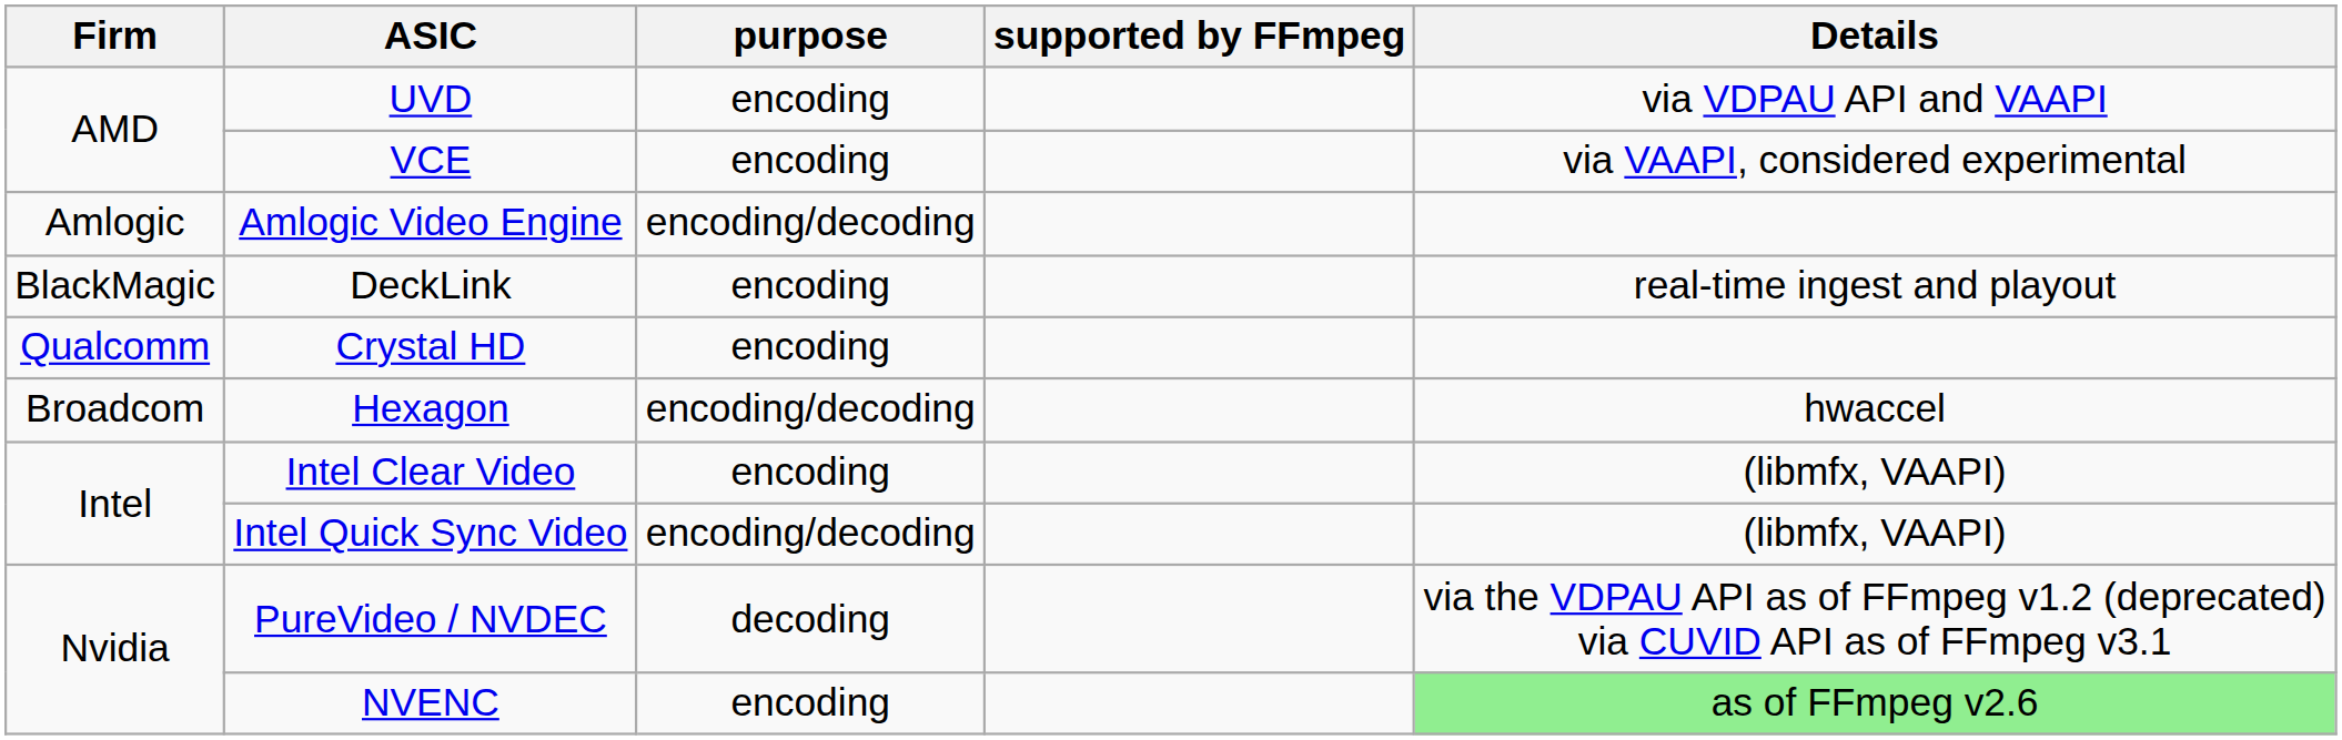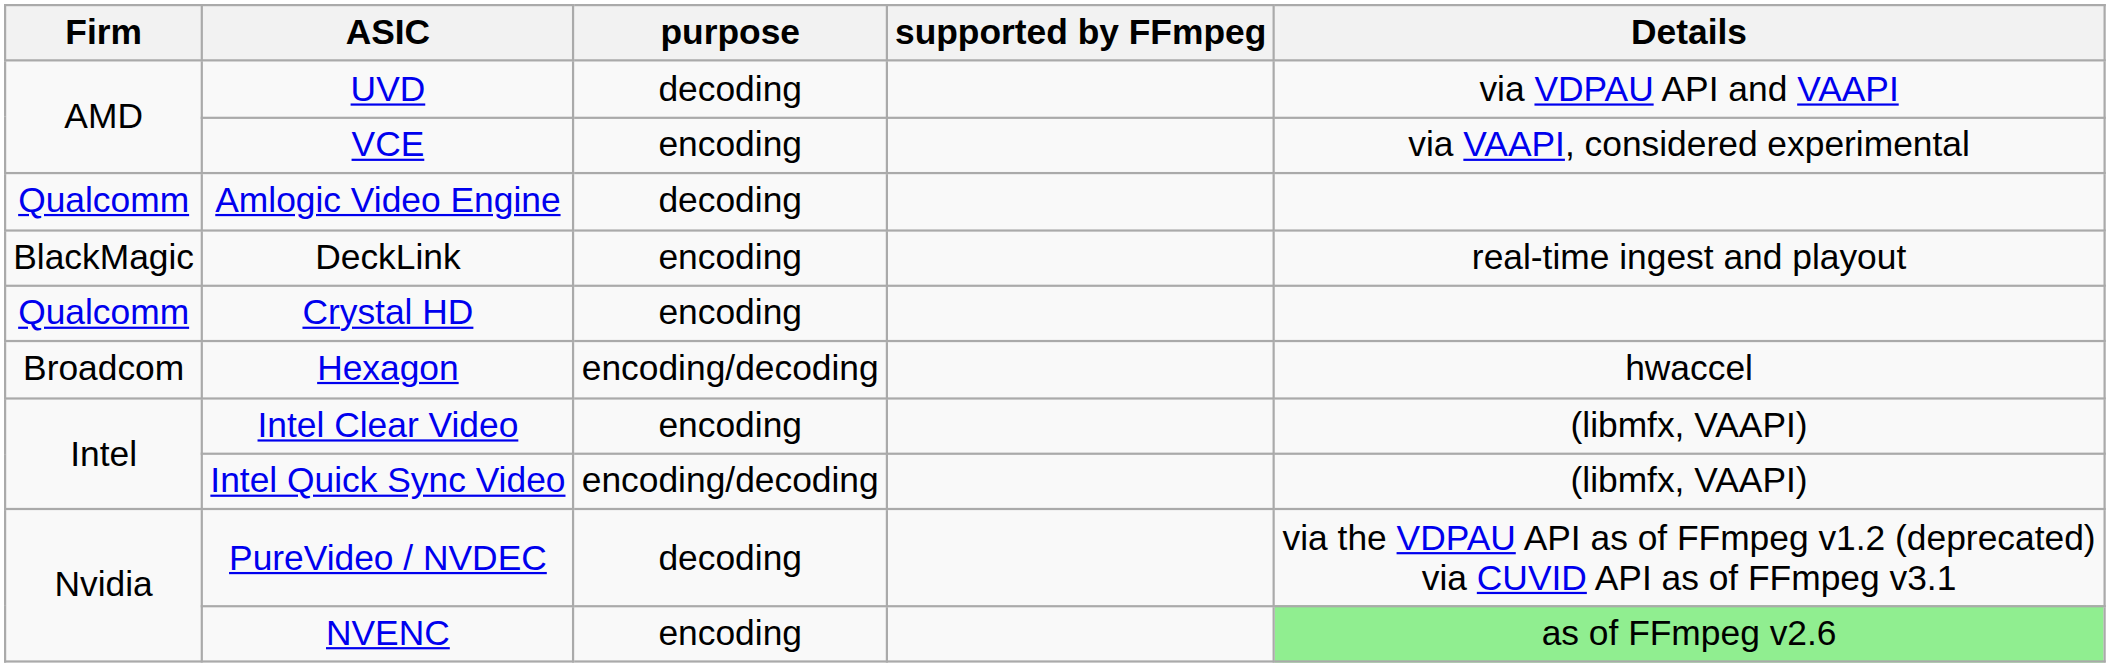UVD | purpose: encoding -> decoding
Amlogic Video Engine | Firm: Amlogic -> Qualcomm
Amlogic Video Engine | purpose: encoding/decoding -> decoding
